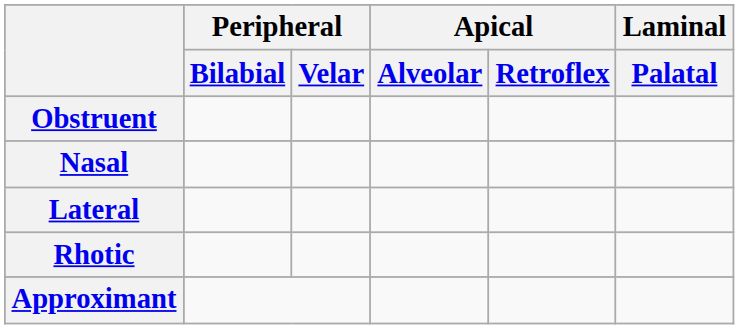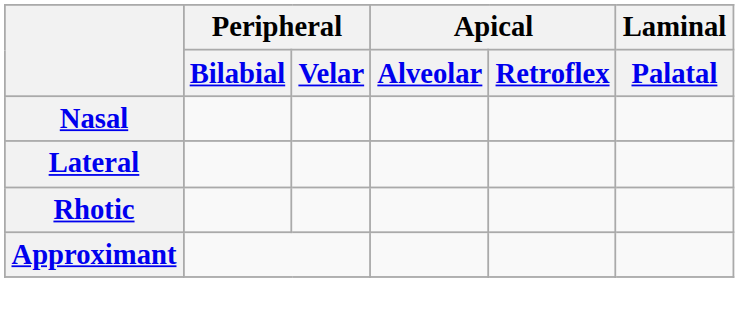- row: Obstruent
